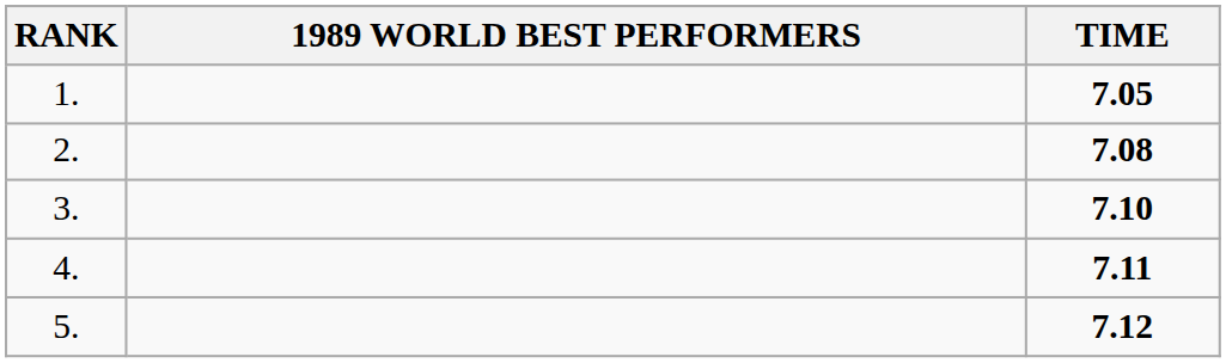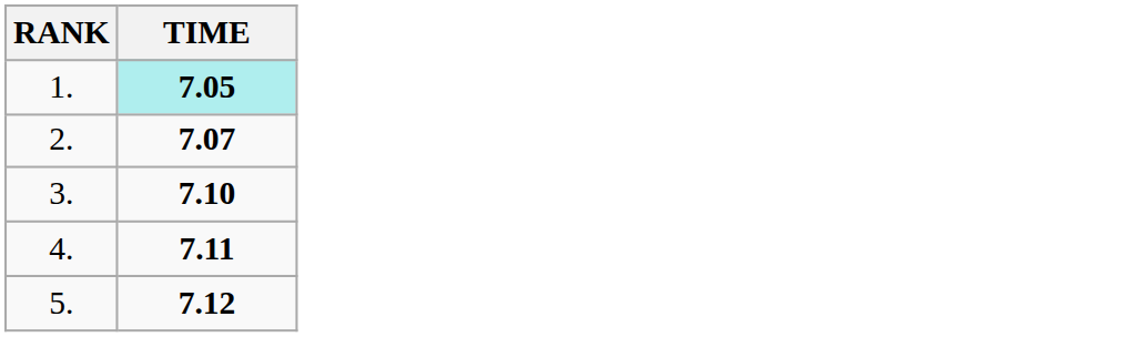- column: 1989 WORLD BEST PERFORMERS
1. | TIME: no background -> paleturquoise background
2. | TIME: 7.08 -> 7.07
